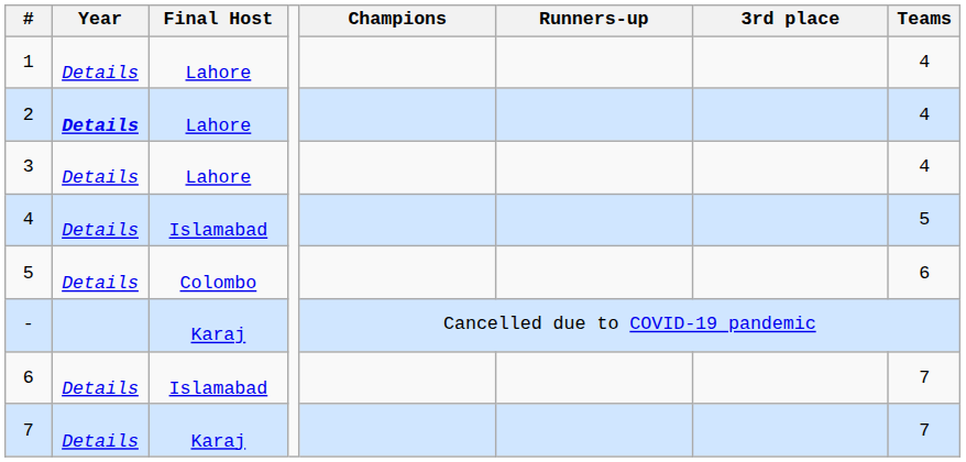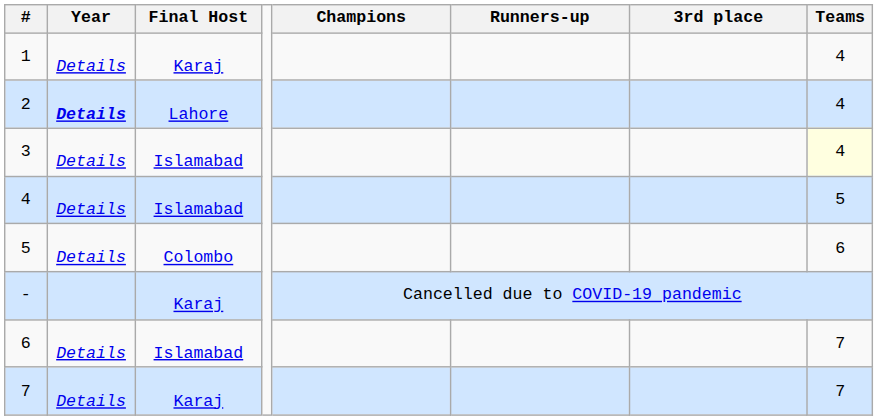1 | Final Host: Lahore -> Karaj
3 | Final Host: Lahore -> Islamabad
3 | Teams: no background -> lightyellow background
